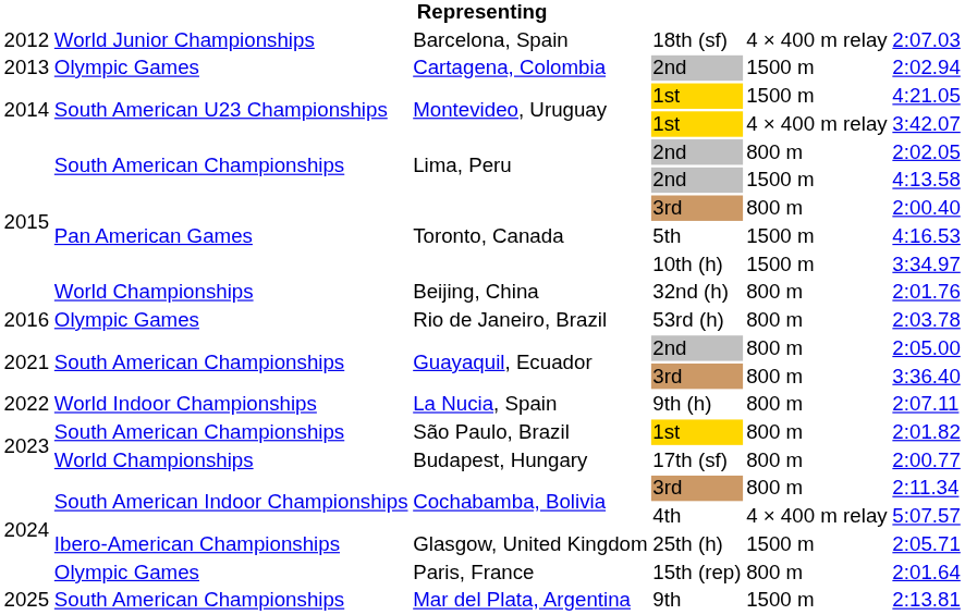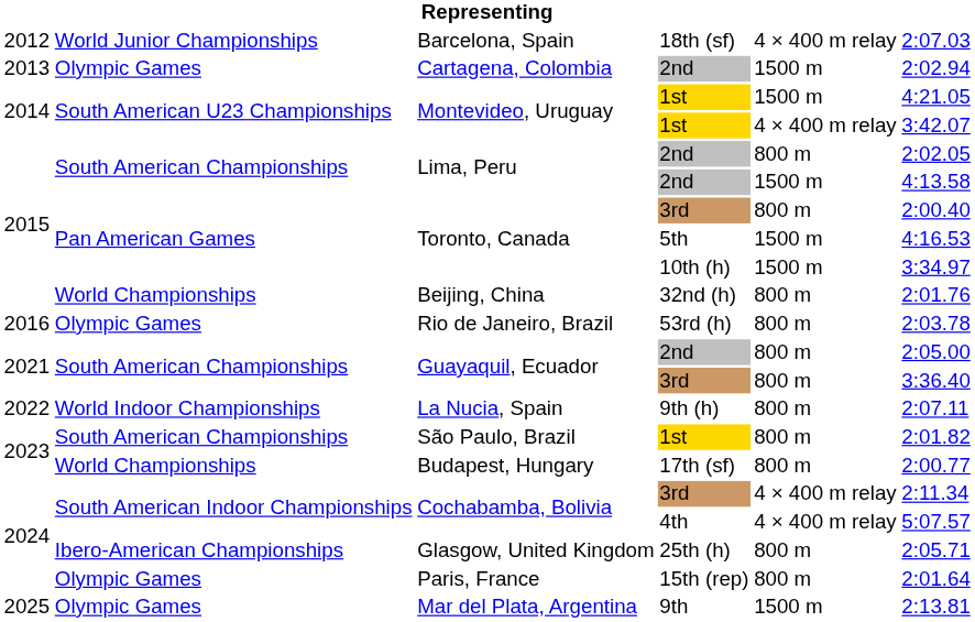Cochabamba, Bolivia / 3rd | column 5: 800 m -> 4 × 400 m relay
Glasgow, United Kingdom | column 5: 1500 m -> 800 m
Mar del Plata, Argentina | column 2: South American Championships -> Olympic Games
